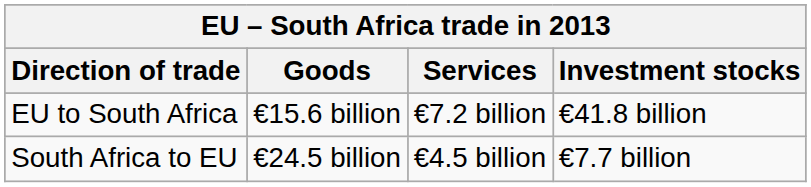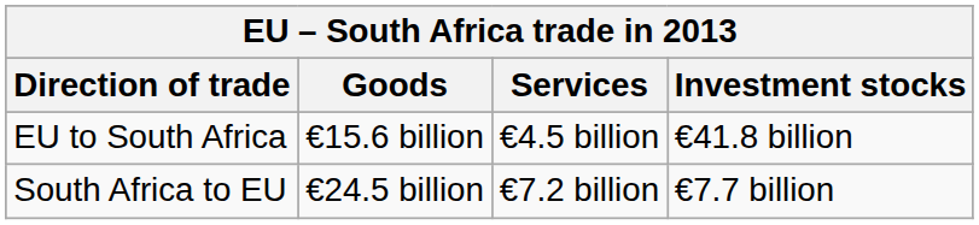EU to South Africa | Services: €7.2 billion -> €4.5 billion
South Africa to EU | Services: €4.5 billion -> €7.2 billion
